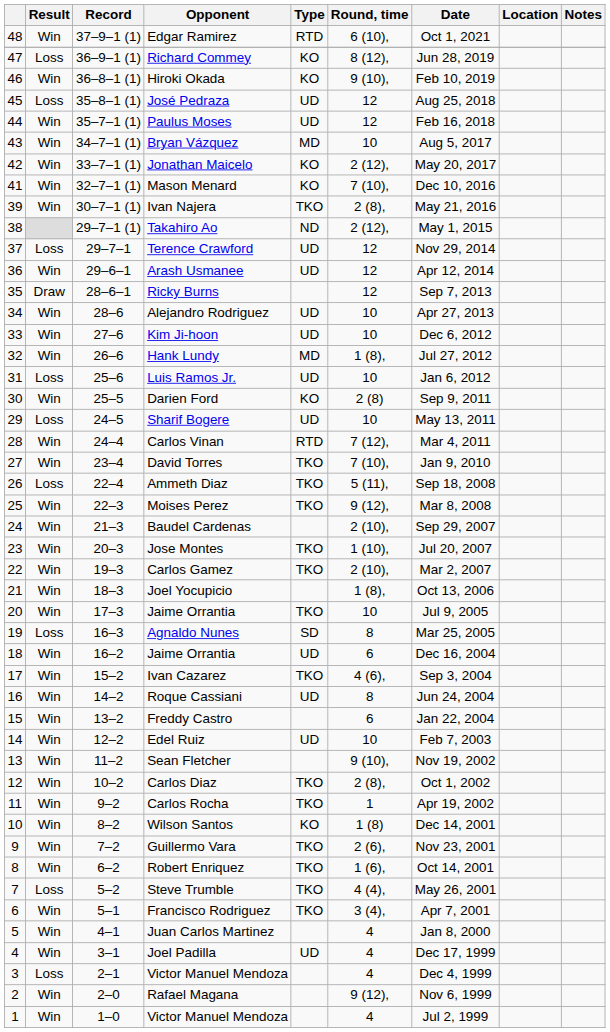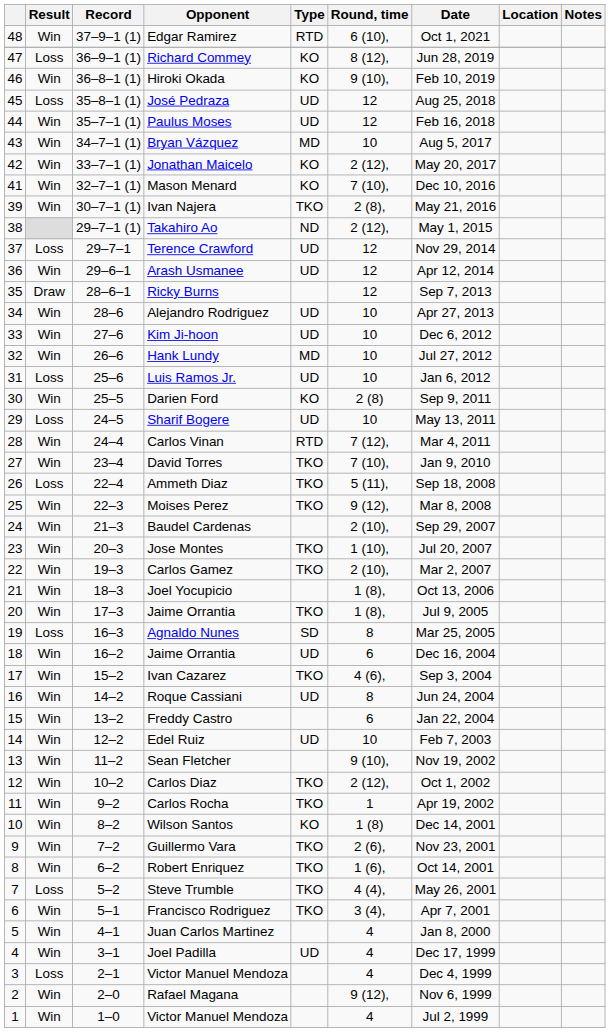Hank Lundy | Round, time: 1 (8), -> 10
20 / Jaime Orrantia | Round, time: 10 -> 1 (8),
Carlos Diaz | Round, time: 2 (8), -> 2 (12),
